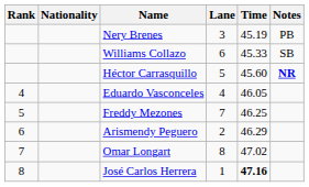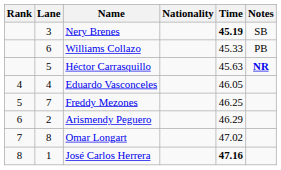columns swapped: Lane <-> Nationality
Nery Brenes | Time: normal -> bold
Nery Brenes | Notes: PB -> SB
Williams Collazo | Notes: SB -> PB
Héctor Carrasquillo | Time: 45.60 -> 45.63
